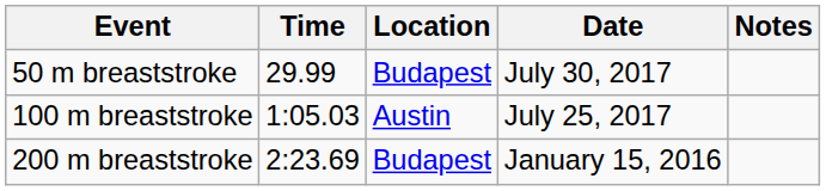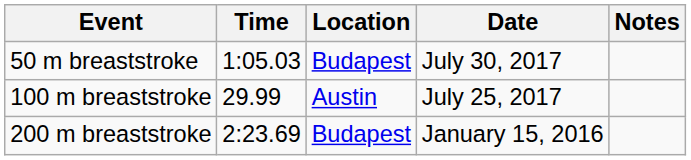50 m breaststroke | Time: 29.99 -> 1:05.03
100 m breaststroke | Time: 1:05.03 -> 29.99
